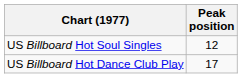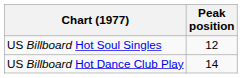US Billboard Hot Dance Club Play | Peak position: 17 -> 14
